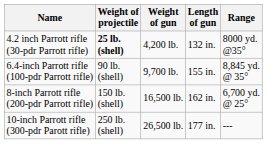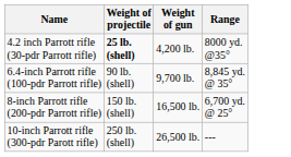- column: Length of gun | 132 in. | 155 in. | 162 in. | 177 in.
